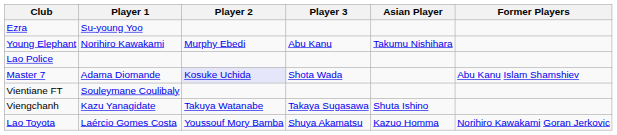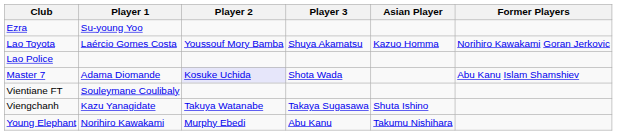rows swapped: Lao Toyota <-> Young Elephant
